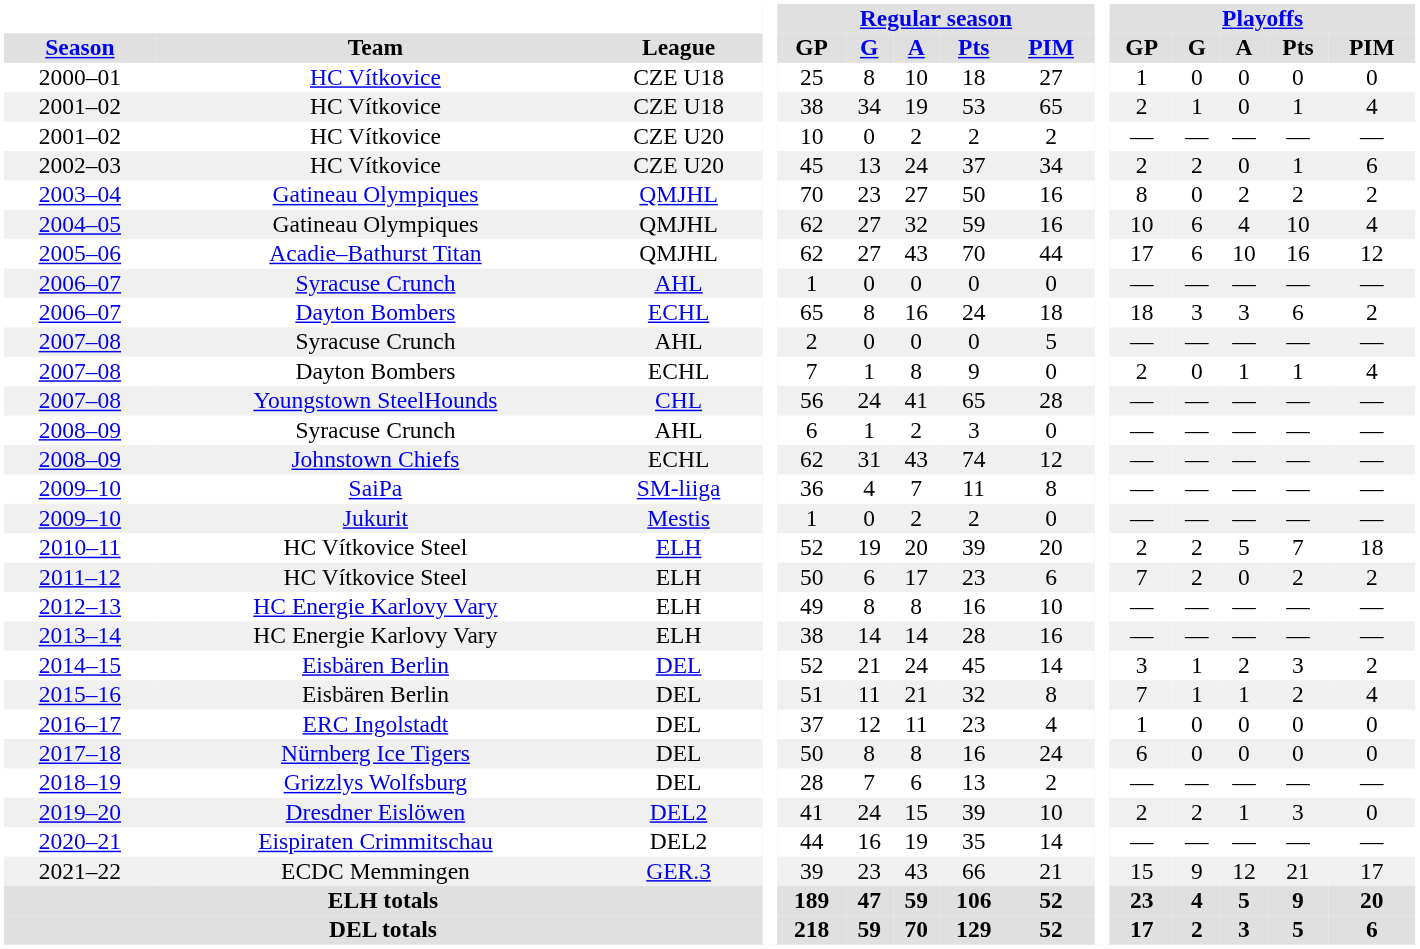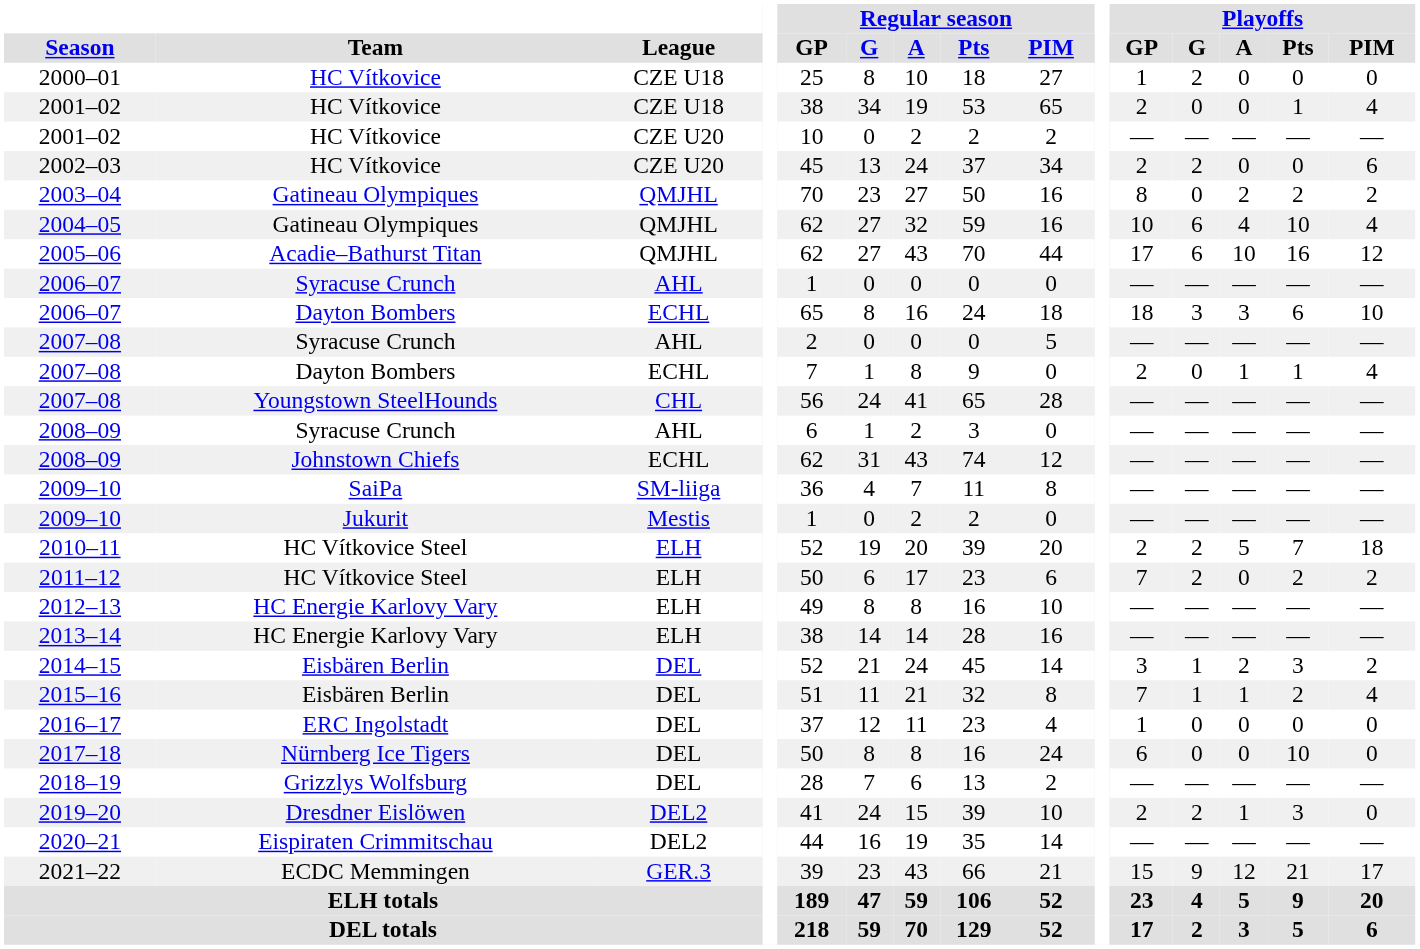2000–01 | Playoffs / G: 0 -> 2
2001–02 / CZE U18 | Playoffs / G: 1 -> 0
2002–03 | Playoffs / Pts: 1 -> 0
2006–07 / ECHL | Playoffs / PIM: 2 -> 10
2017–18 | Playoffs / Pts: 0 -> 10
